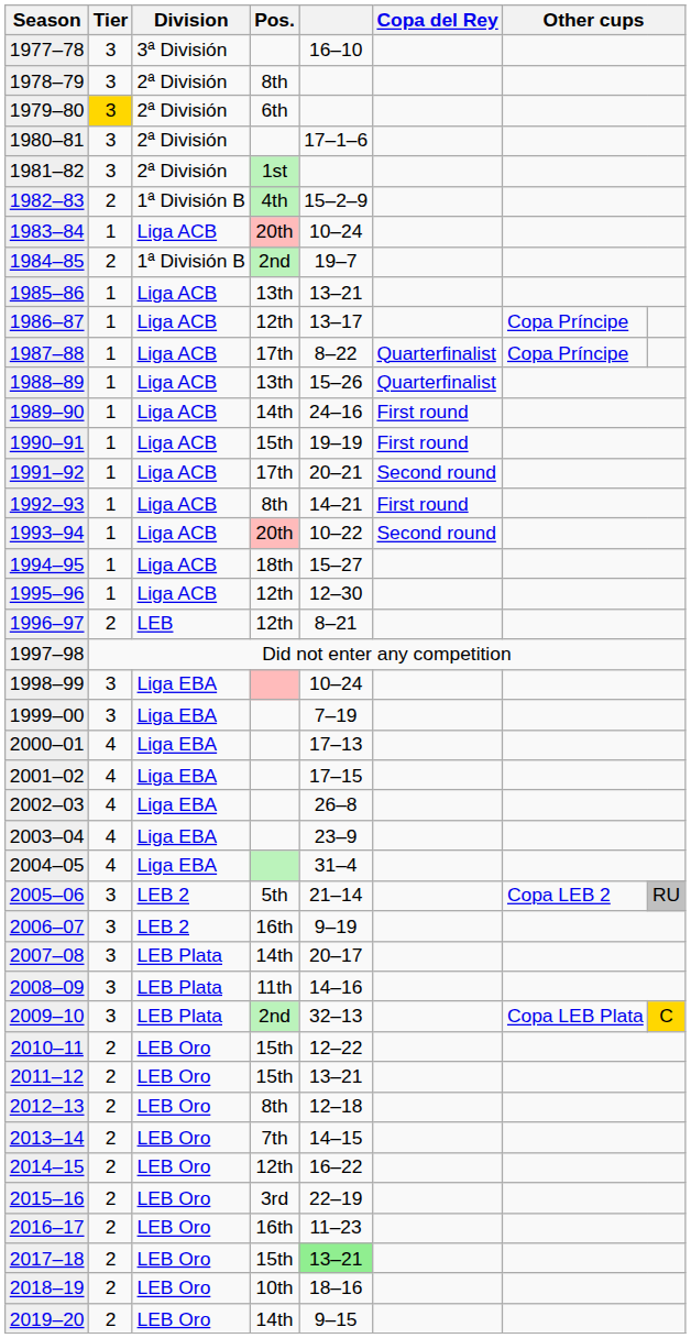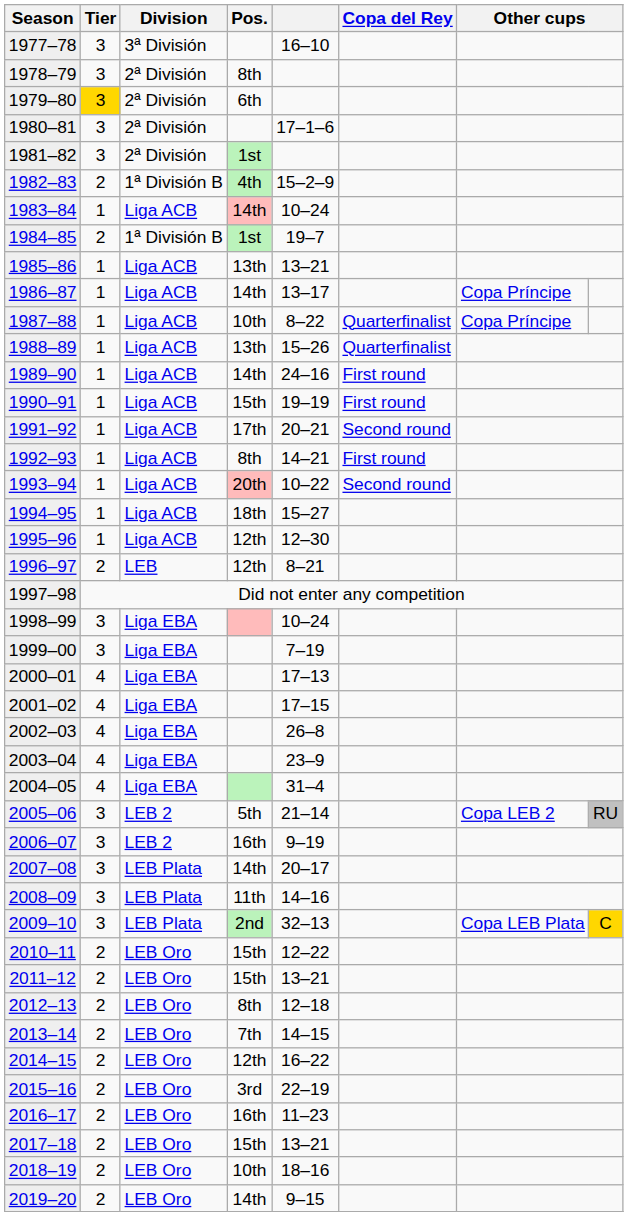1983–84 | Pos.: 20th -> 14th
1984–85 | Pos.: 2nd -> 1st
1986–87 | Pos.: 12th -> 14th
1987–88 | Pos.: 17th -> 10th
2017–18 | column 5: lightgreen background -> no background
